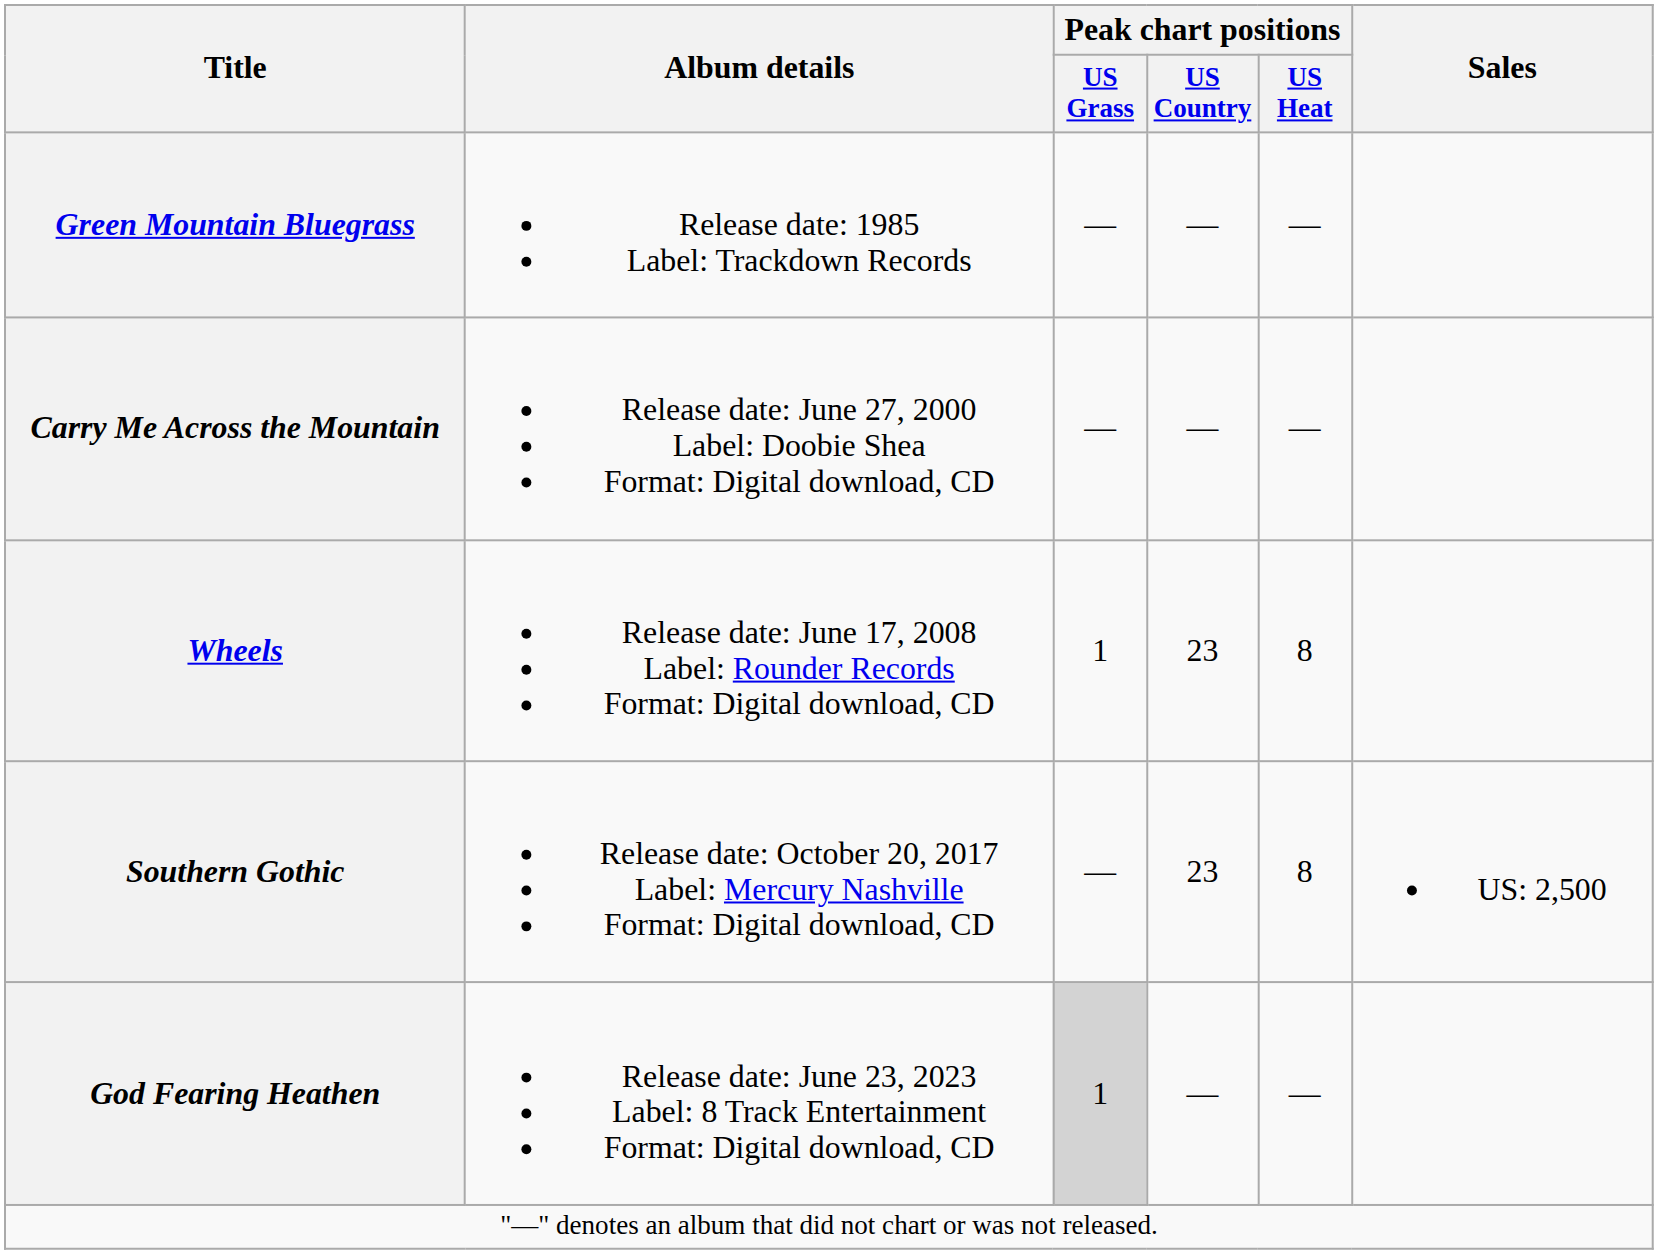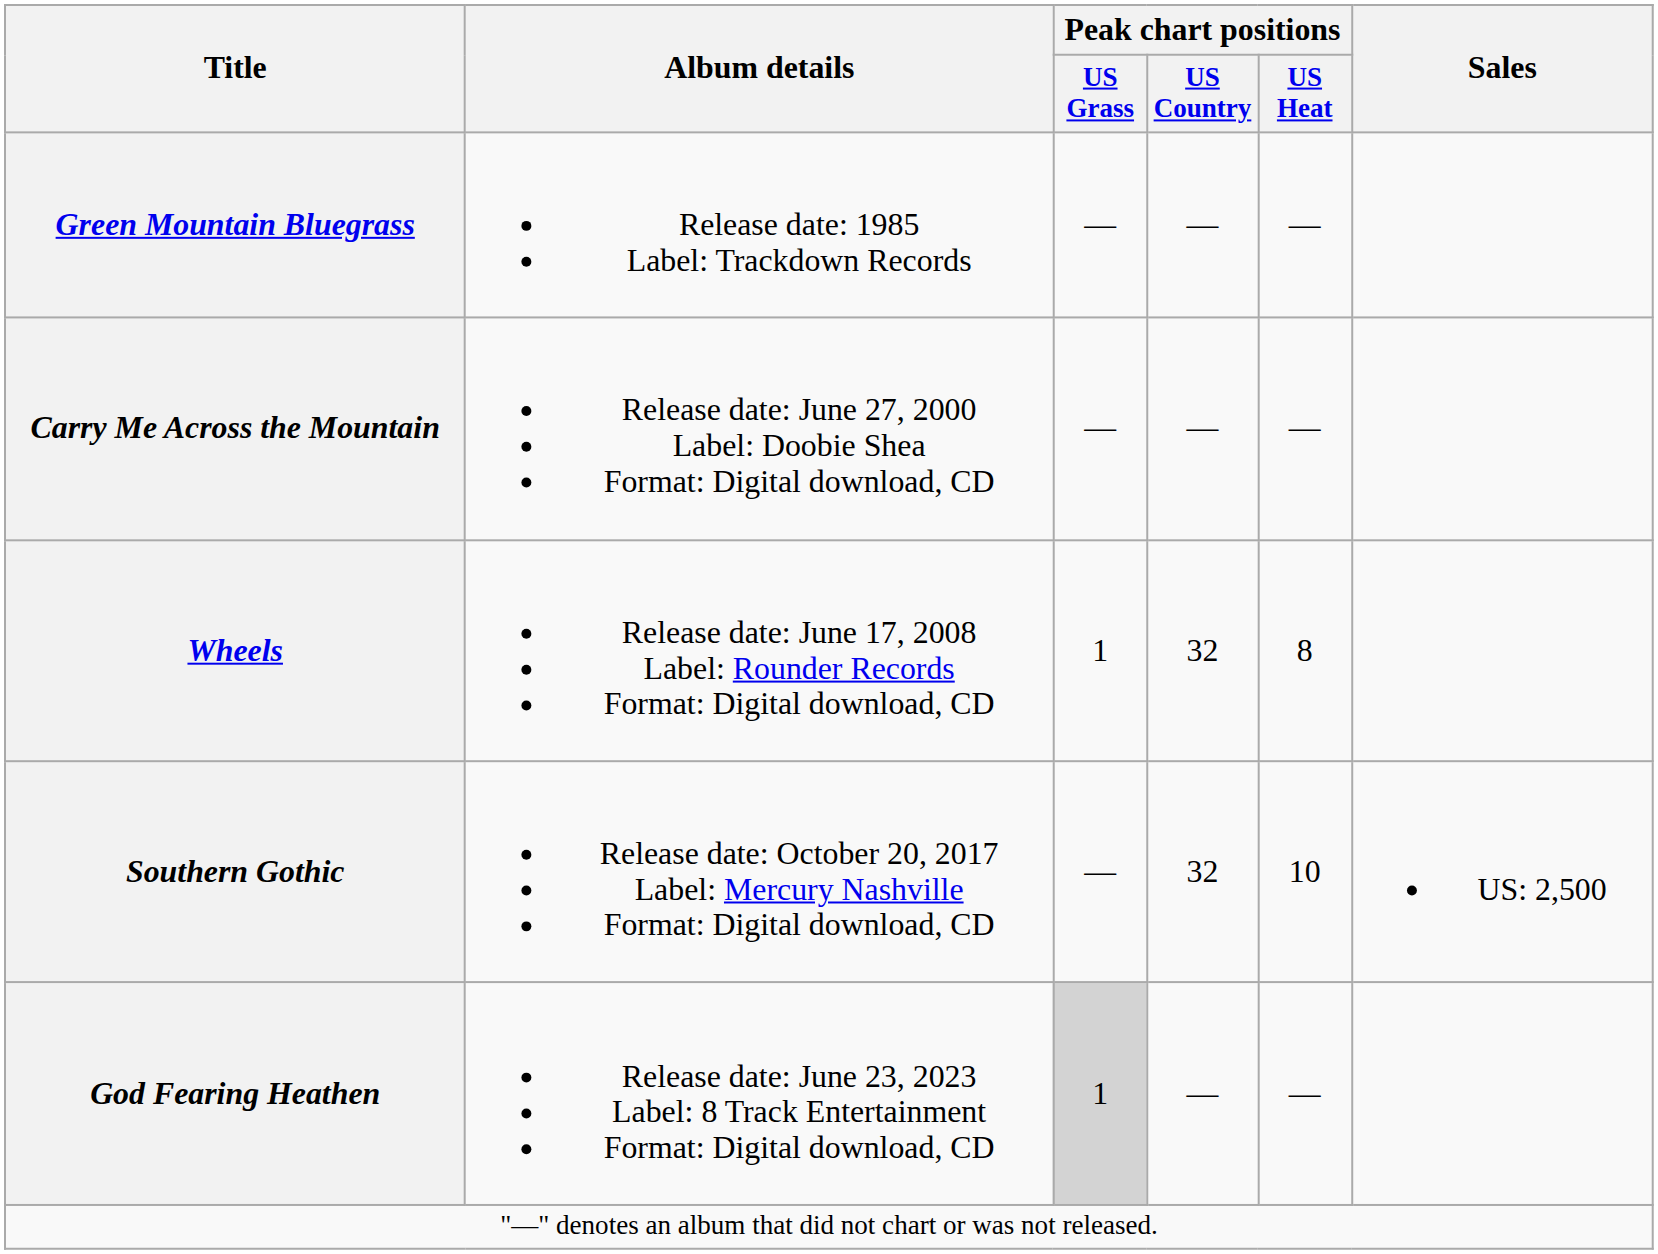Wheels | Peak chart positions / US Country: 23 -> 32
Southern Gothic | Peak chart positions / US Country: 23 -> 32
Southern Gothic | Peak chart positions / US Heat: 8 -> 10
